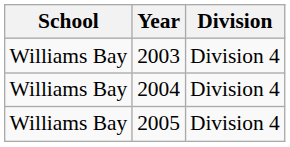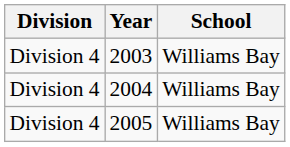columns swapped: School <-> Division
